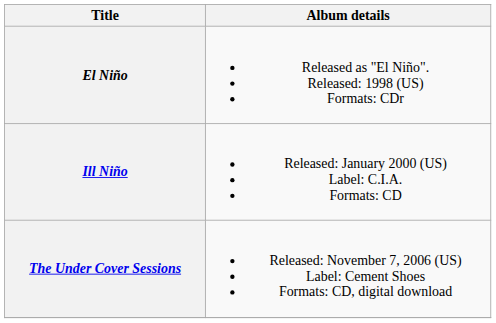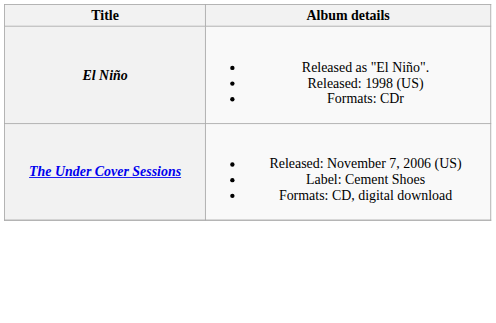- row: Ill Niño | Released: January 2000 (US) Label: C.I.A. Formats: CD
